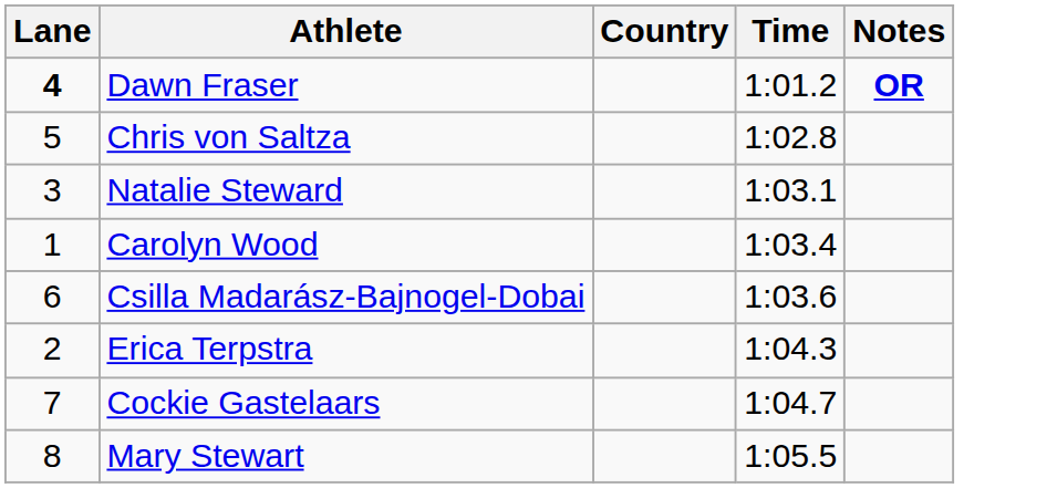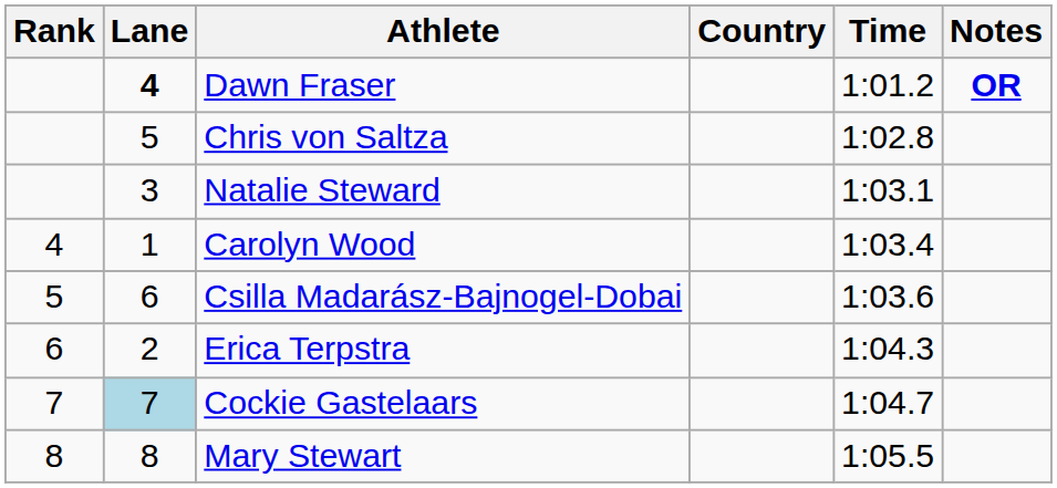+ column: Rank | 4 | 5 | 6 | 7 | 8
Cockie Gastelaars | Lane: no background -> lightblue background
